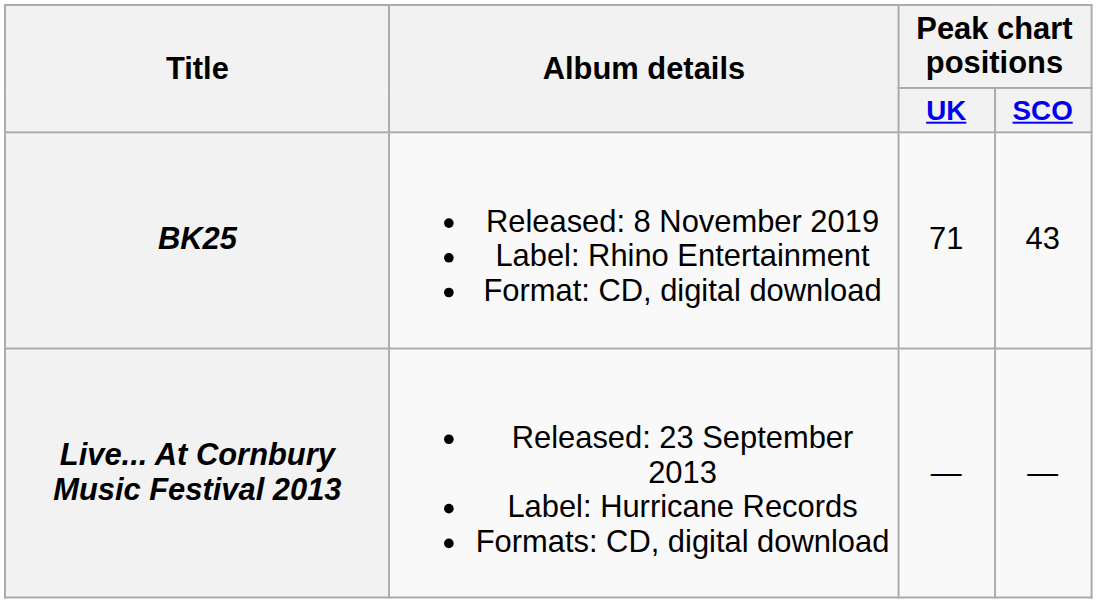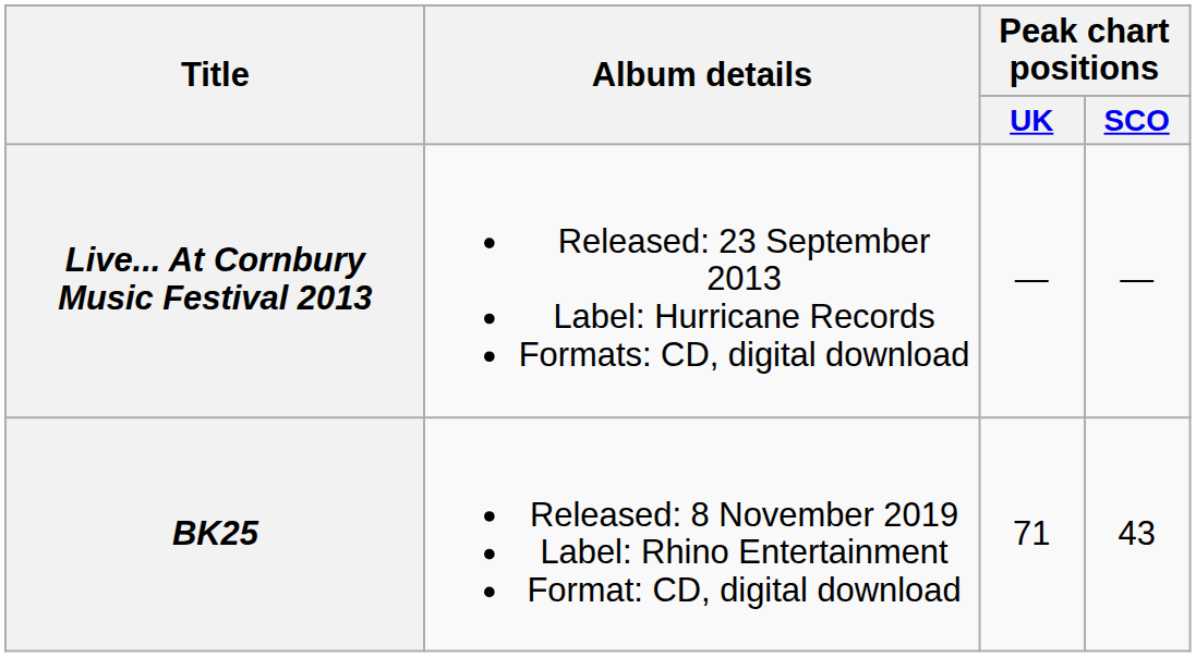rows swapped: Live... At Cornbury Music Festival 2013 <-> BK25
